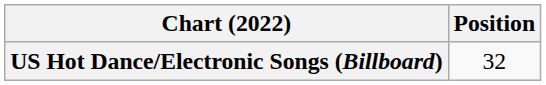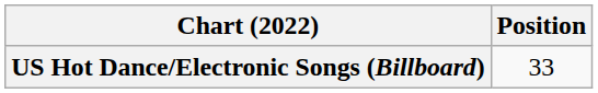US Hot Dance/Electronic Songs (Billboard) | Position: 32 -> 33
